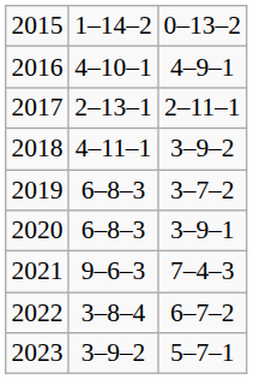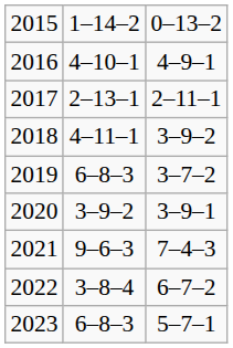2020 | column 2: 6–8–3 -> 3–9–2
2023 | column 2: 3–9–2 -> 6–8–3
